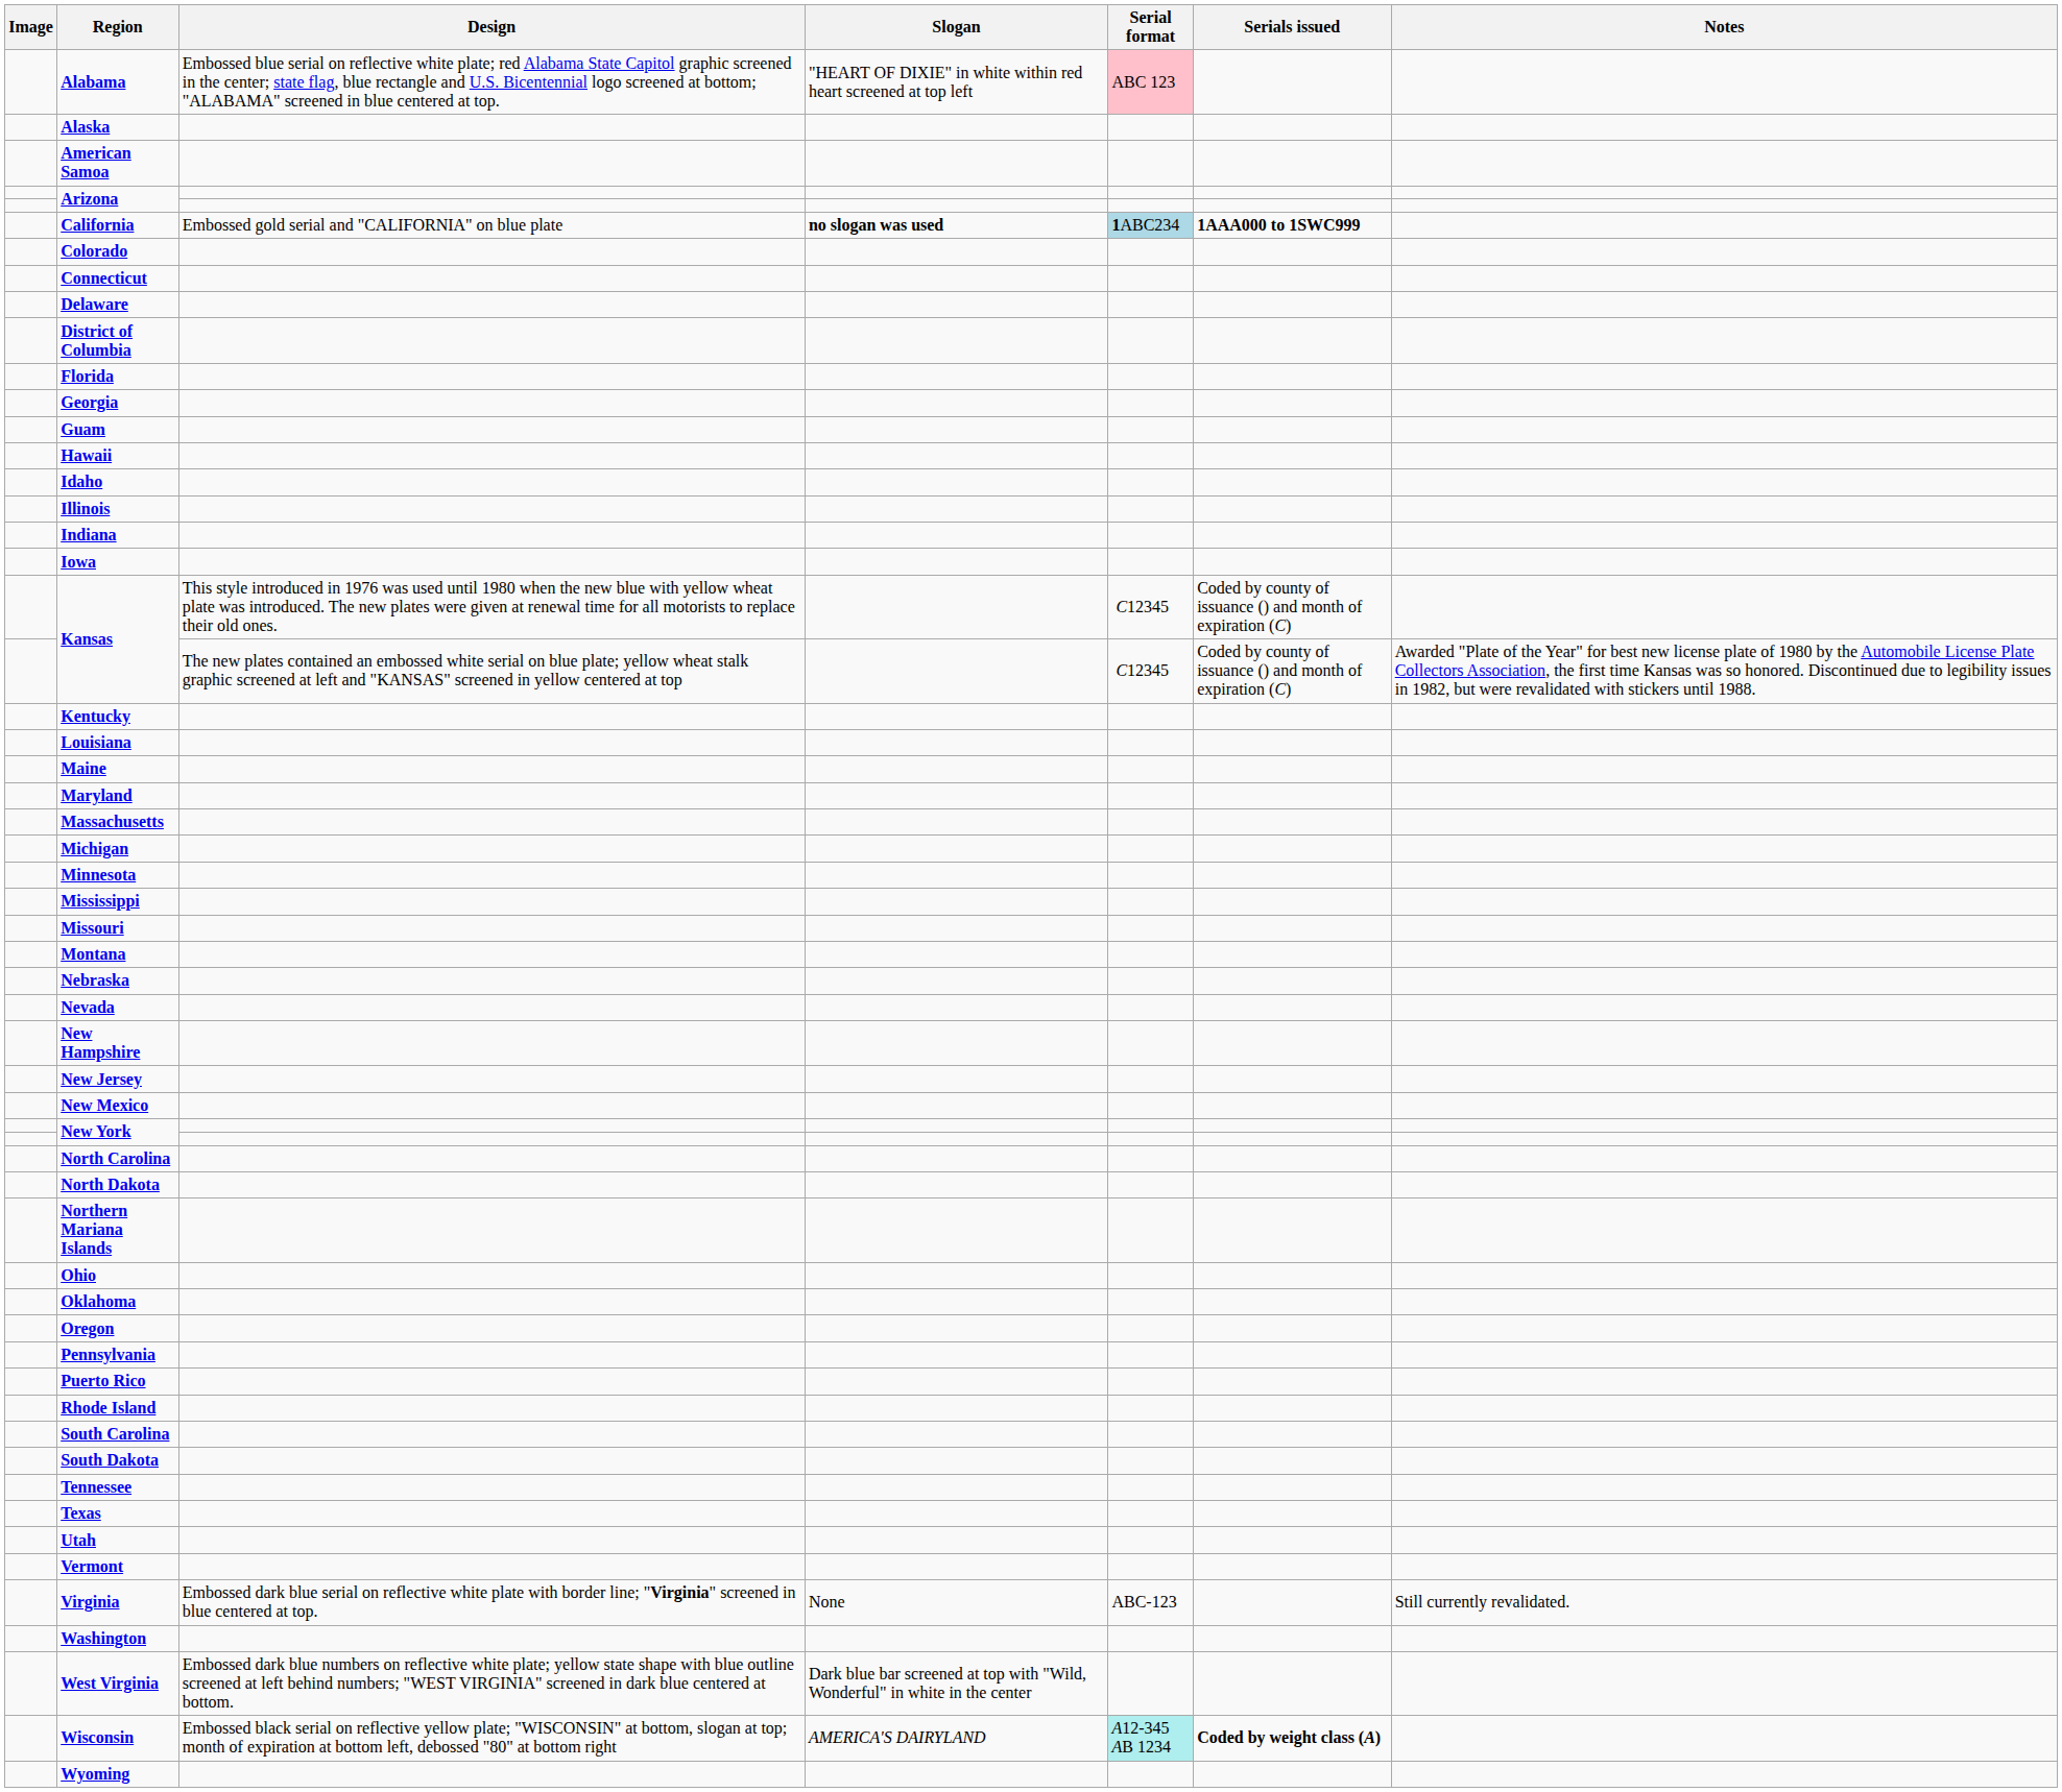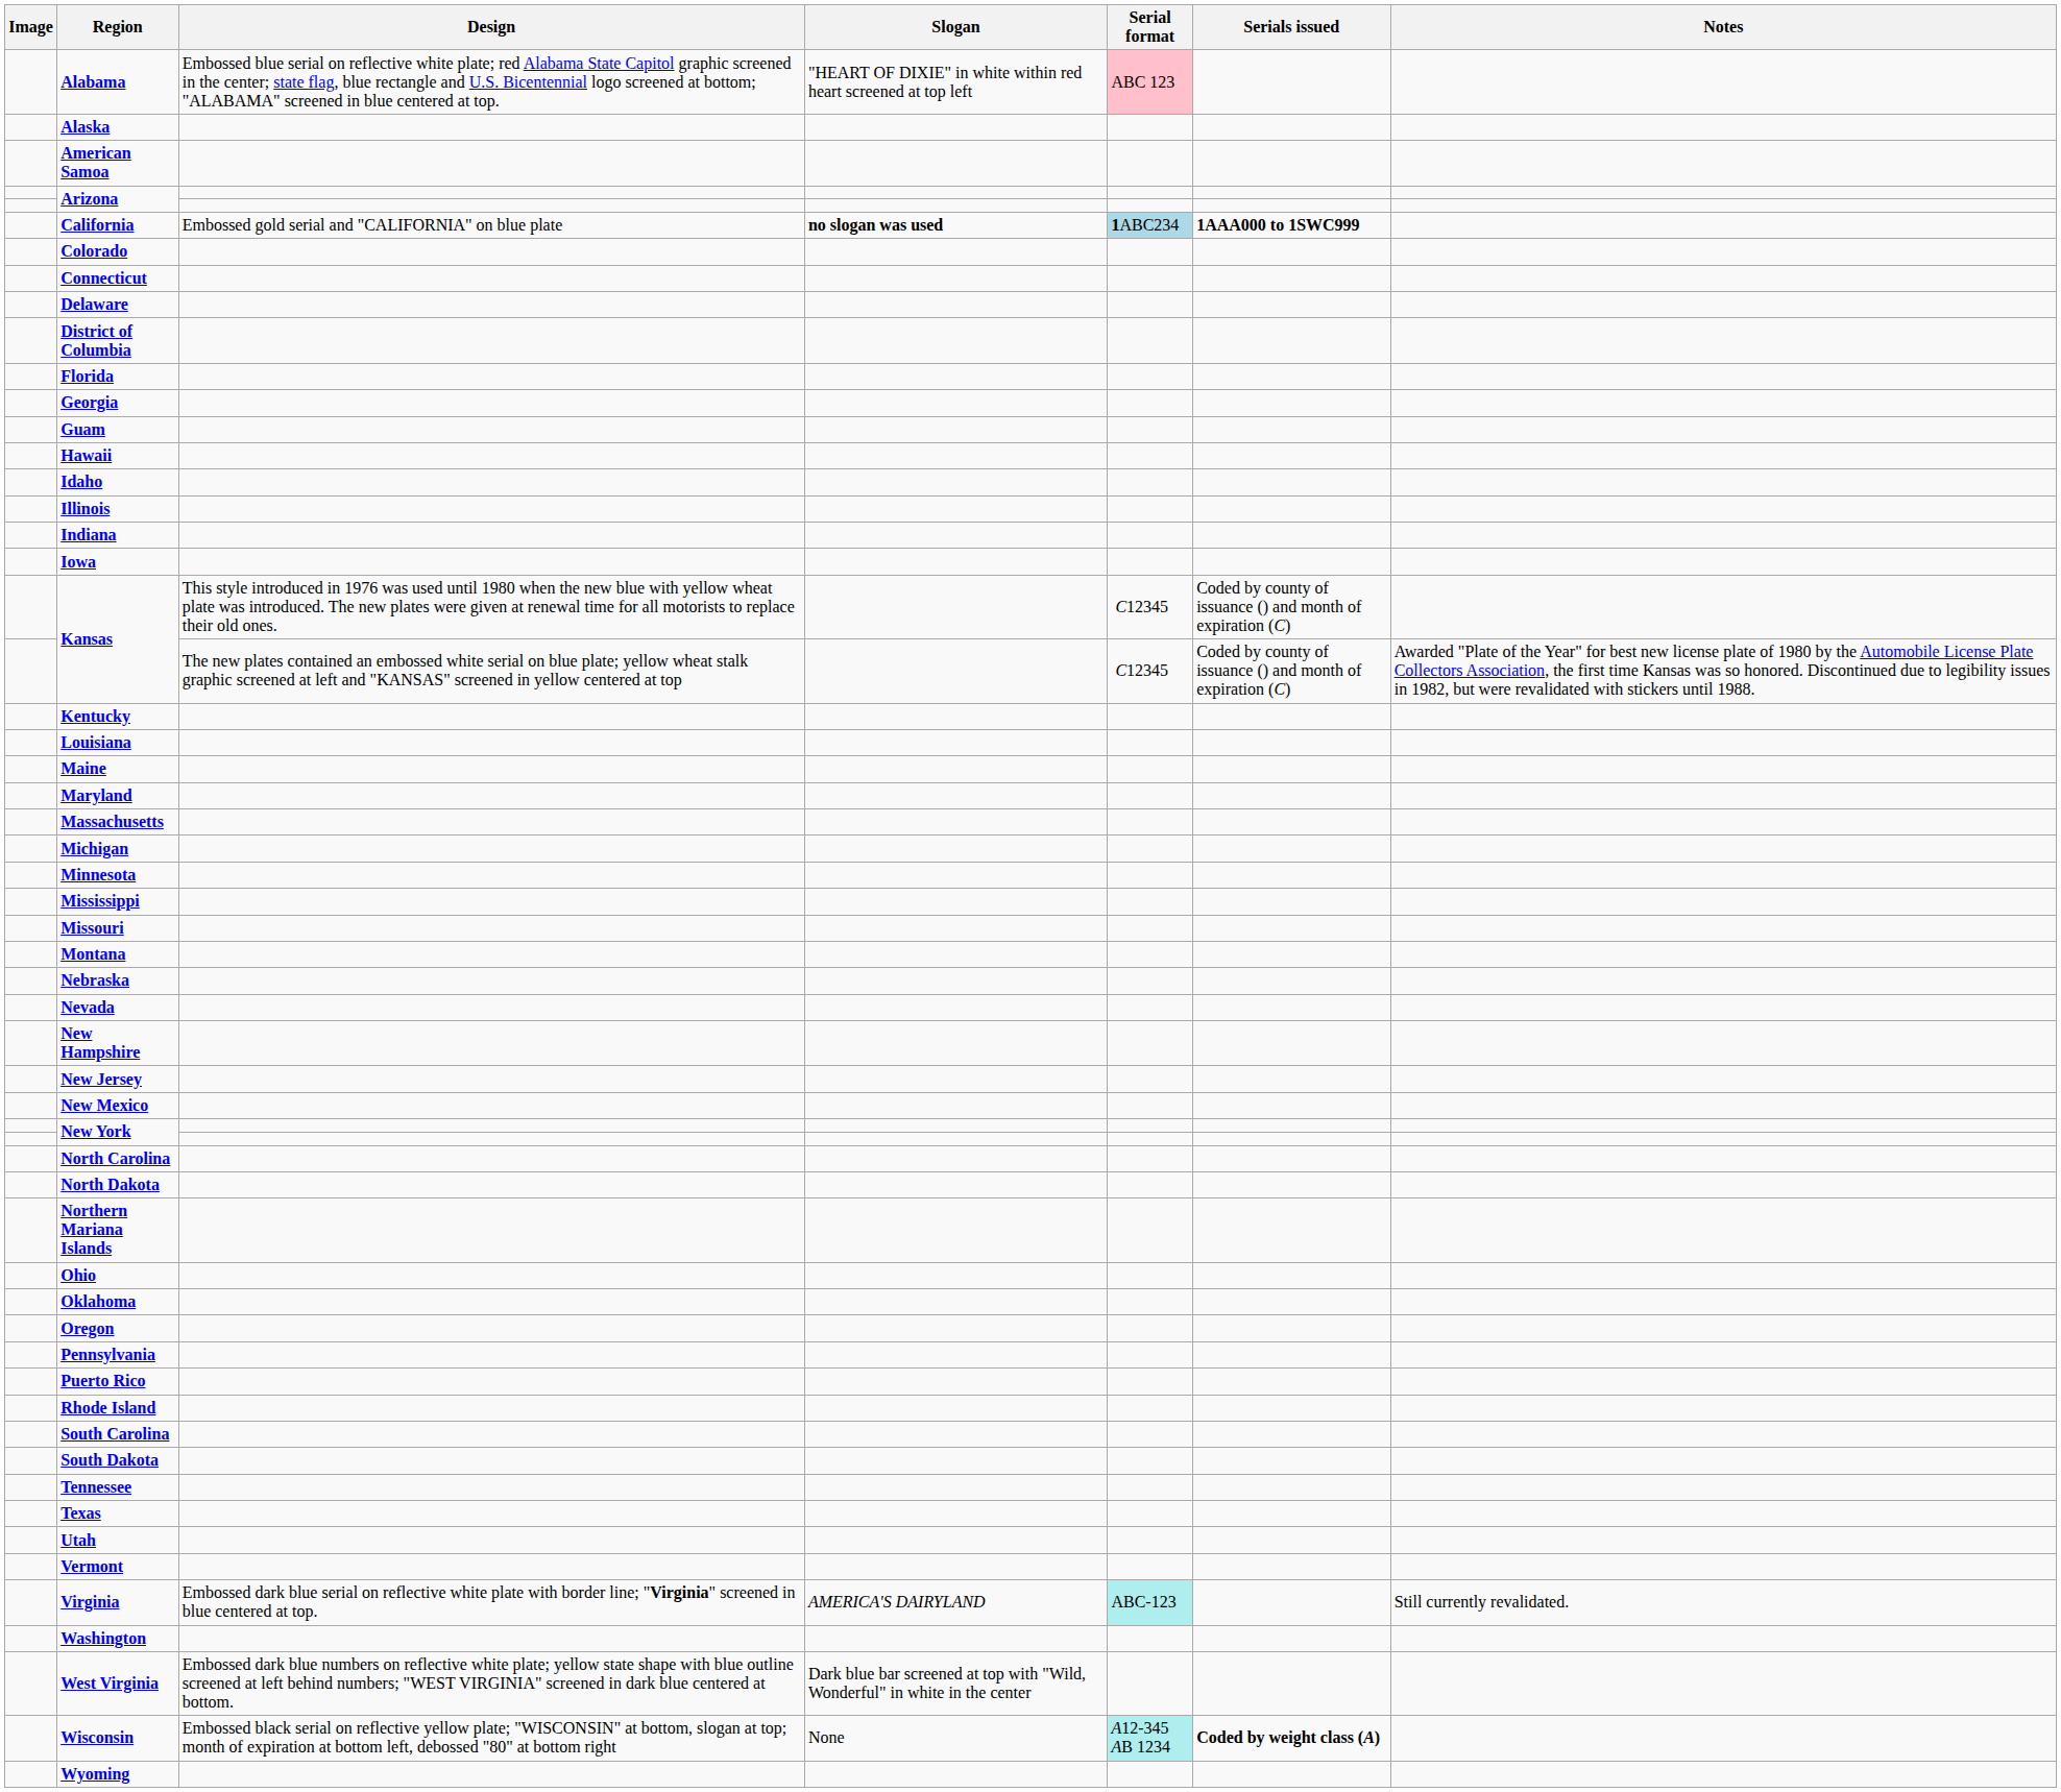Virginia | Slogan: None -> AMERICA'S DAIRYLAND
Virginia | Serial format: no background -> paleturquoise background
Wisconsin | Slogan: AMERICA'S DAIRYLAND -> None
